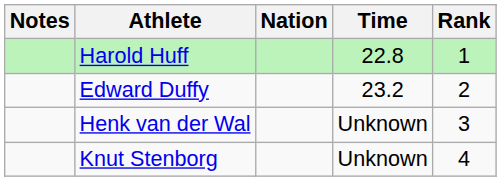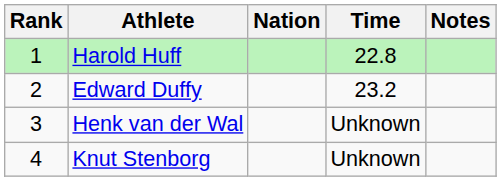columns swapped: Rank <-> Notes
